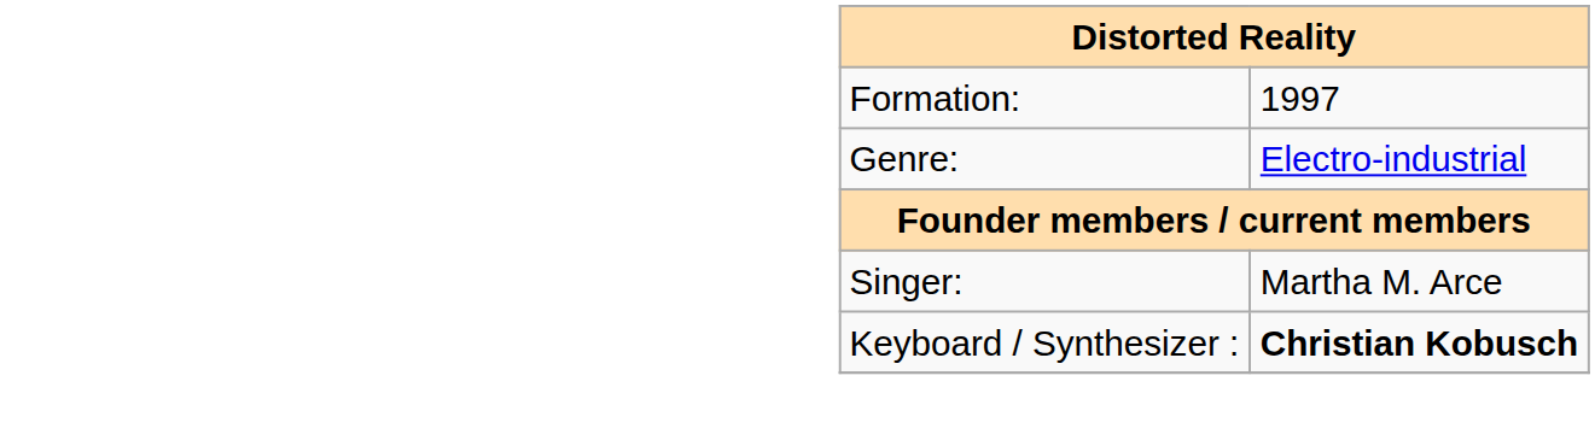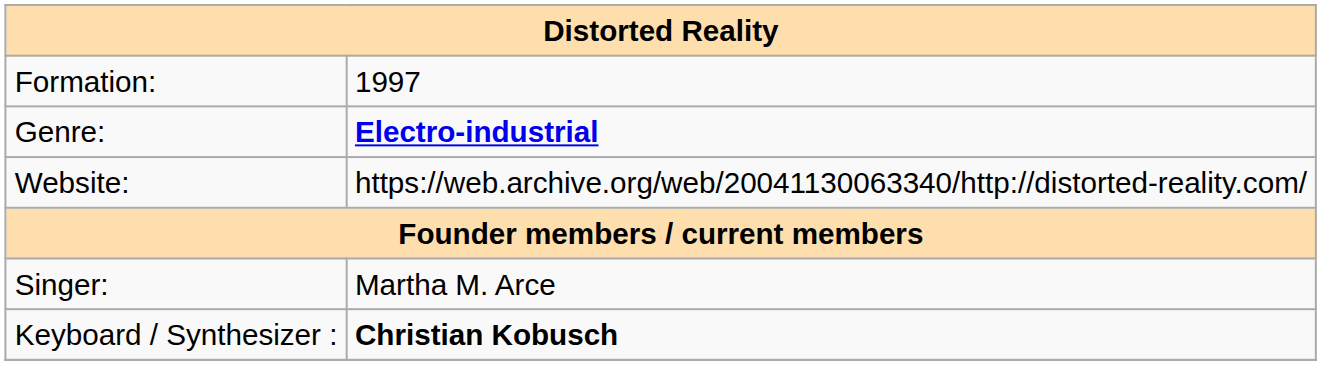Genre: | column 2: normal -> bold
+ row: Website: | https://web.archive.org/web/20041130063340/http://distorted-reality.com/
